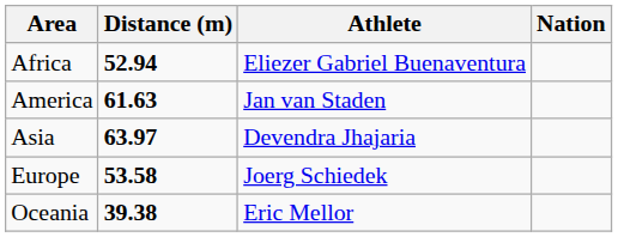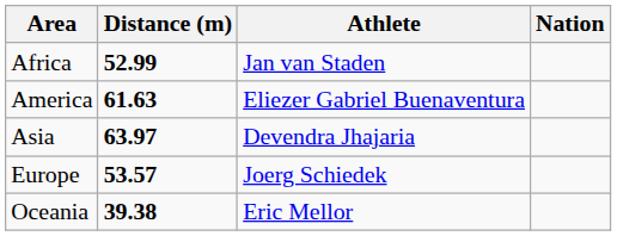Africa | Distance (m): 52.94 -> 52.99
Africa | Athlete: Eliezer Gabriel Buenaventura -> Jan van Staden
America | Athlete: Jan van Staden -> Eliezer Gabriel Buenaventura
Europe | Distance (m): 53.58 -> 53.57
